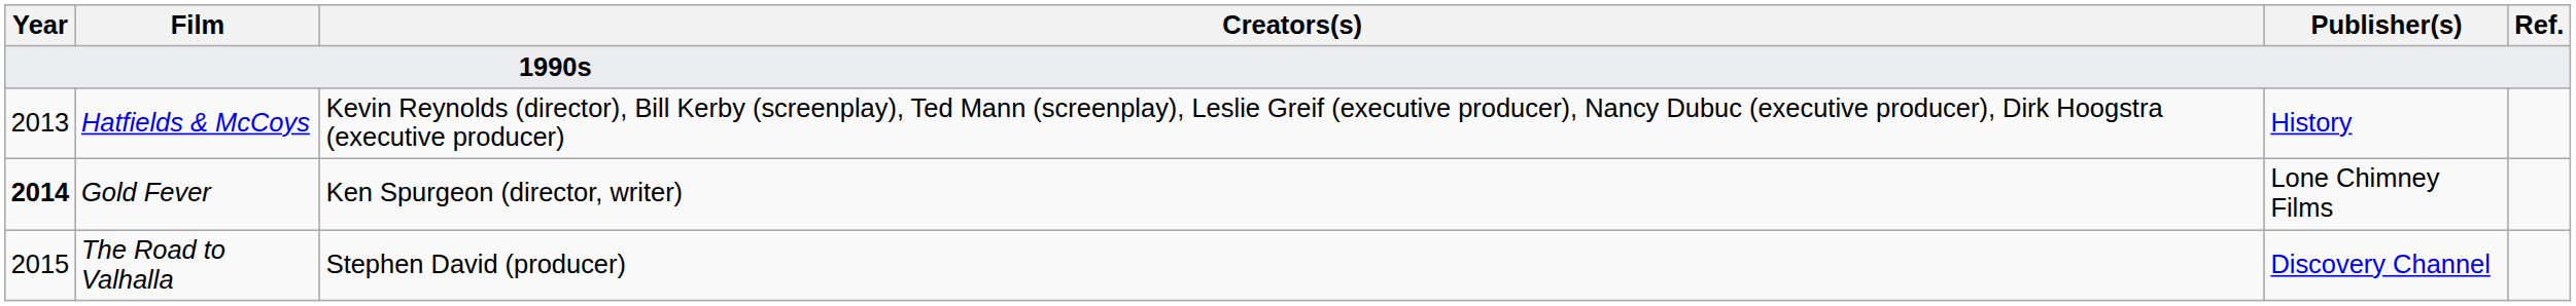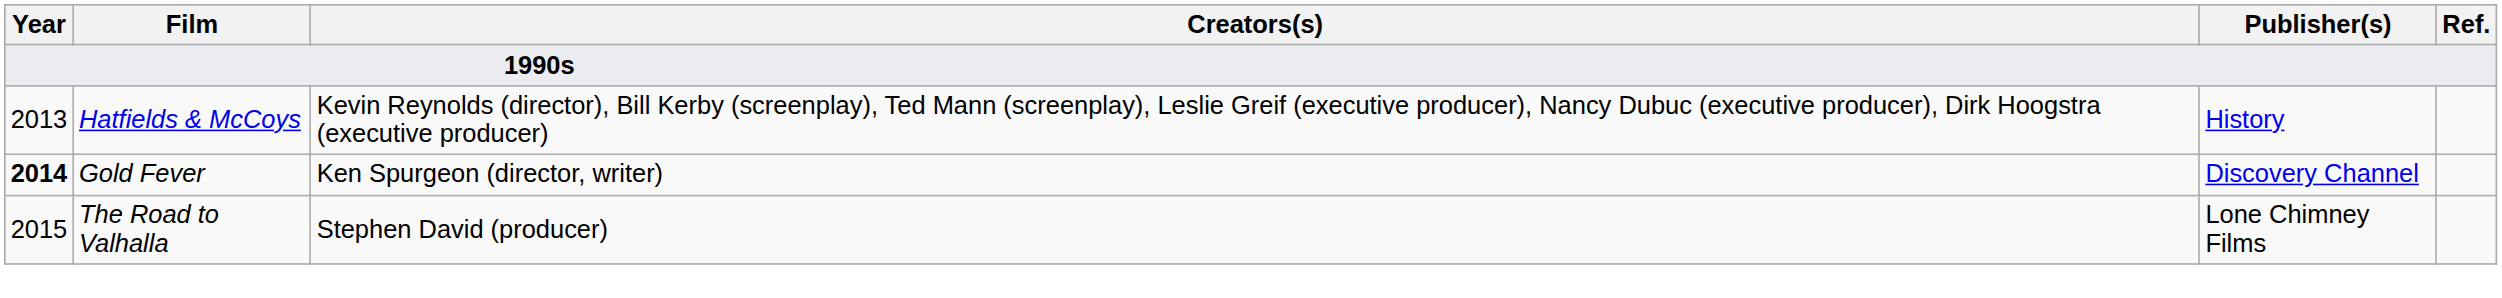Gold Fever | Publisher(s): Lone Chimney Films -> Discovery Channel
The Road to Valhalla | Publisher(s): Discovery Channel -> Lone Chimney Films
